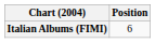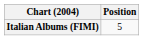Italian Albums (FIMI) | Position: 6 -> 5
